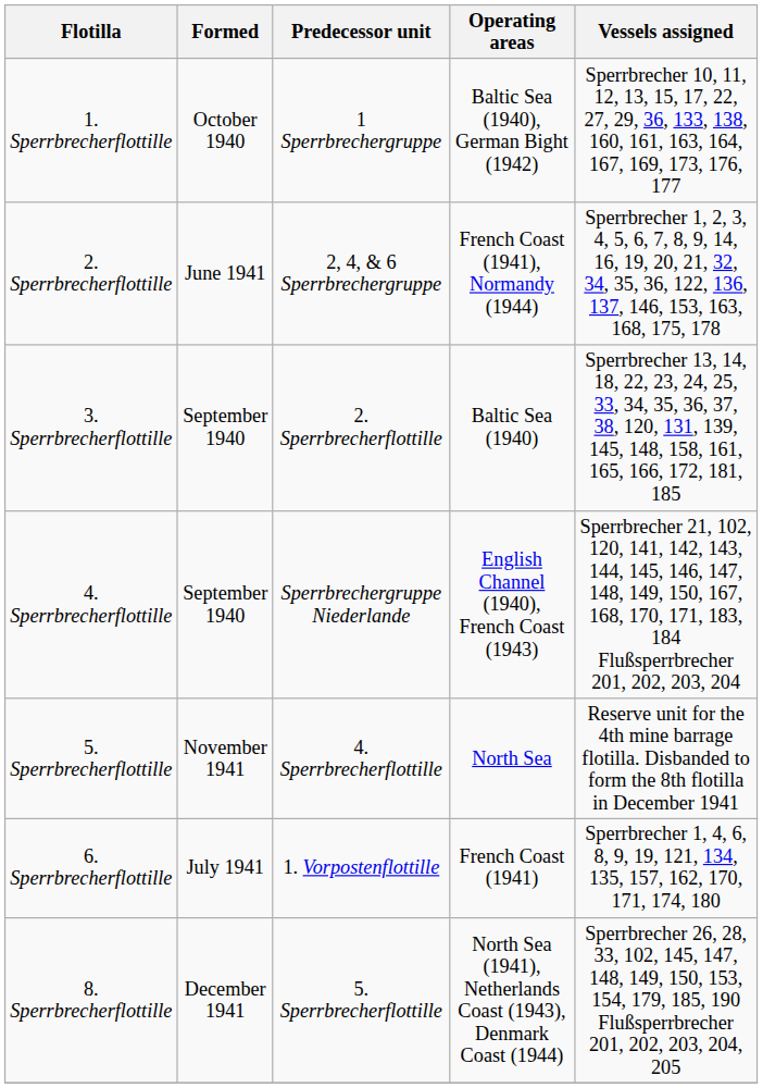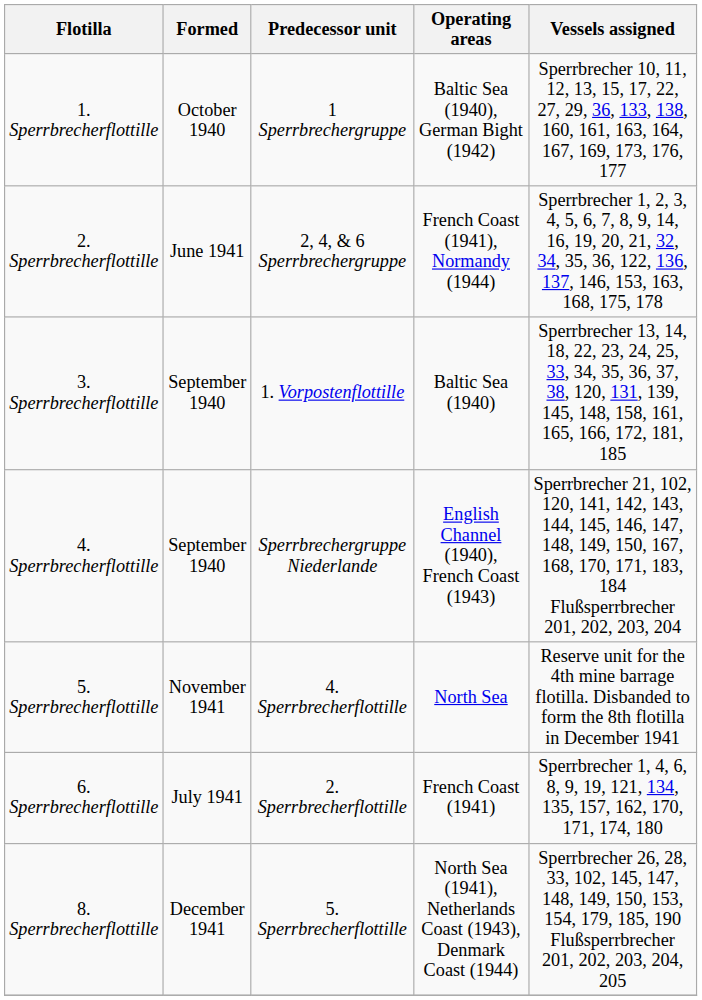3. Sperrbrecherflottille | Predecessor unit: 2. Sperrbrecherflottille -> 1. Vorpostenflottille
6. Sperrbrecherflottille | Predecessor unit: 1. Vorpostenflottille -> 2. Sperrbrecherflottille
